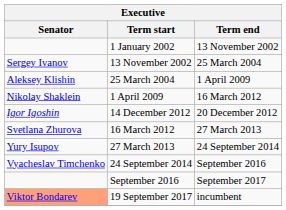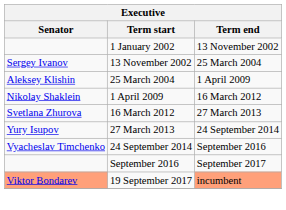- row: Igor Igoshin | 14 December 2012 | 20 December 2012
19 September 2017 | Term end: no background -> lightsalmon background
